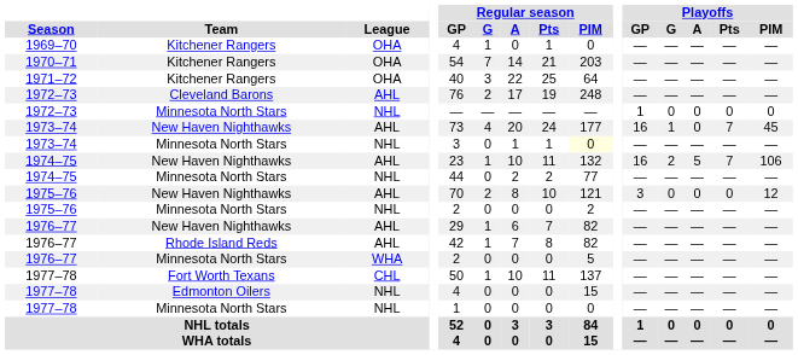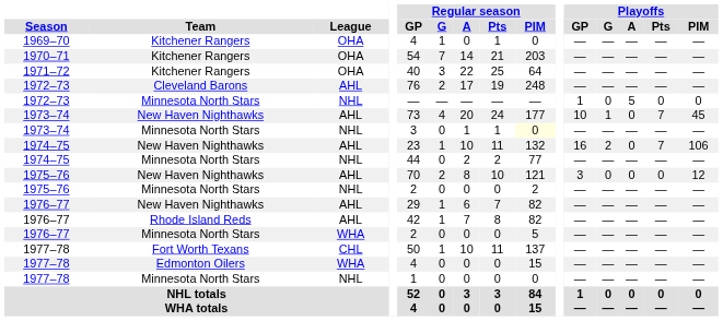1972–73 / Minnesota North Stars | Playoffs / A: 0 -> 5
1973–74 / New Haven Nighthawks | Playoffs / GP: 16 -> 10
1974–75 / New Haven Nighthawks | Playoffs / A: 5 -> 0
1977–78 / Edmonton Oilers | League: NHL -> WHA
